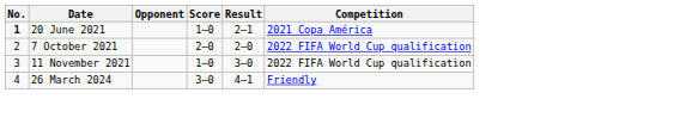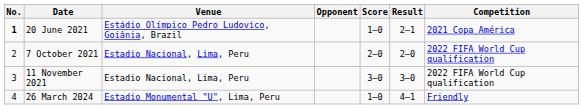+ column: Venue | Estádio Olímpico Pedro Ludovico, Goiânia, Brazil | Estadio Nacional, Lima, Peru | Estadio Nacional, Lima, Peru | Estadio Monumental "U", Lima, Peru
11 November 2021 | Score: 1–0 -> 3–0
26 March 2024 | Score: 3–0 -> 1–0
